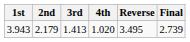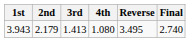3.943 | 4th: 1.020 -> 1.080
3.943 | Final: 2.739 -> 2.740
